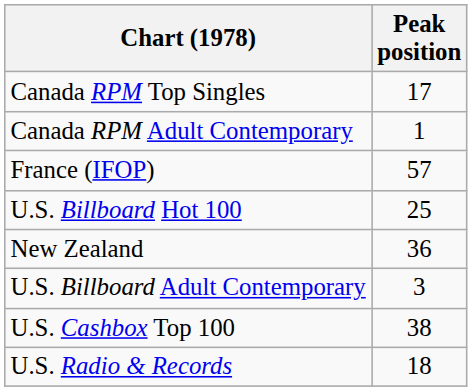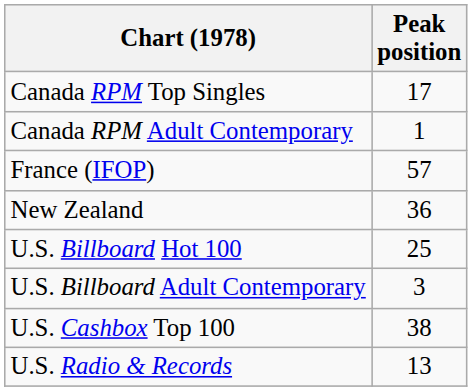rows swapped: New Zealand <-> U.S. Billboard Hot 100
U.S. Radio & Records | Peak position: 18 -> 13
